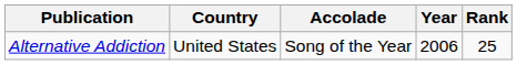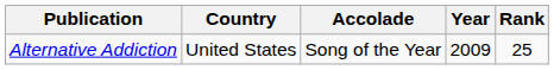Alternative Addiction | Year: 2006 -> 2009
